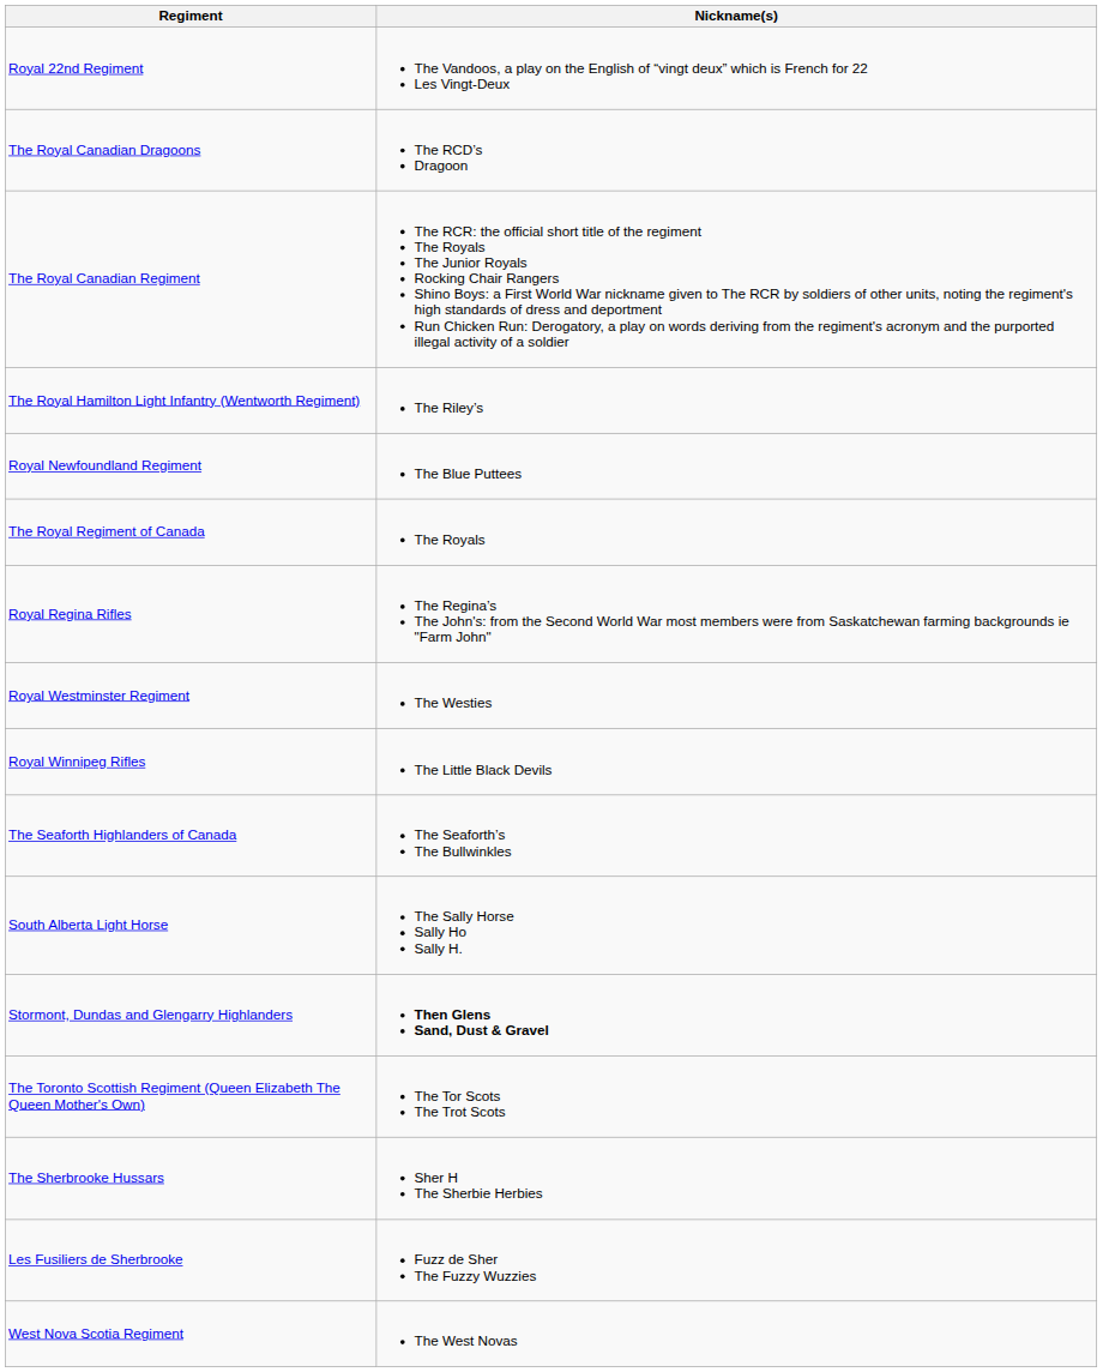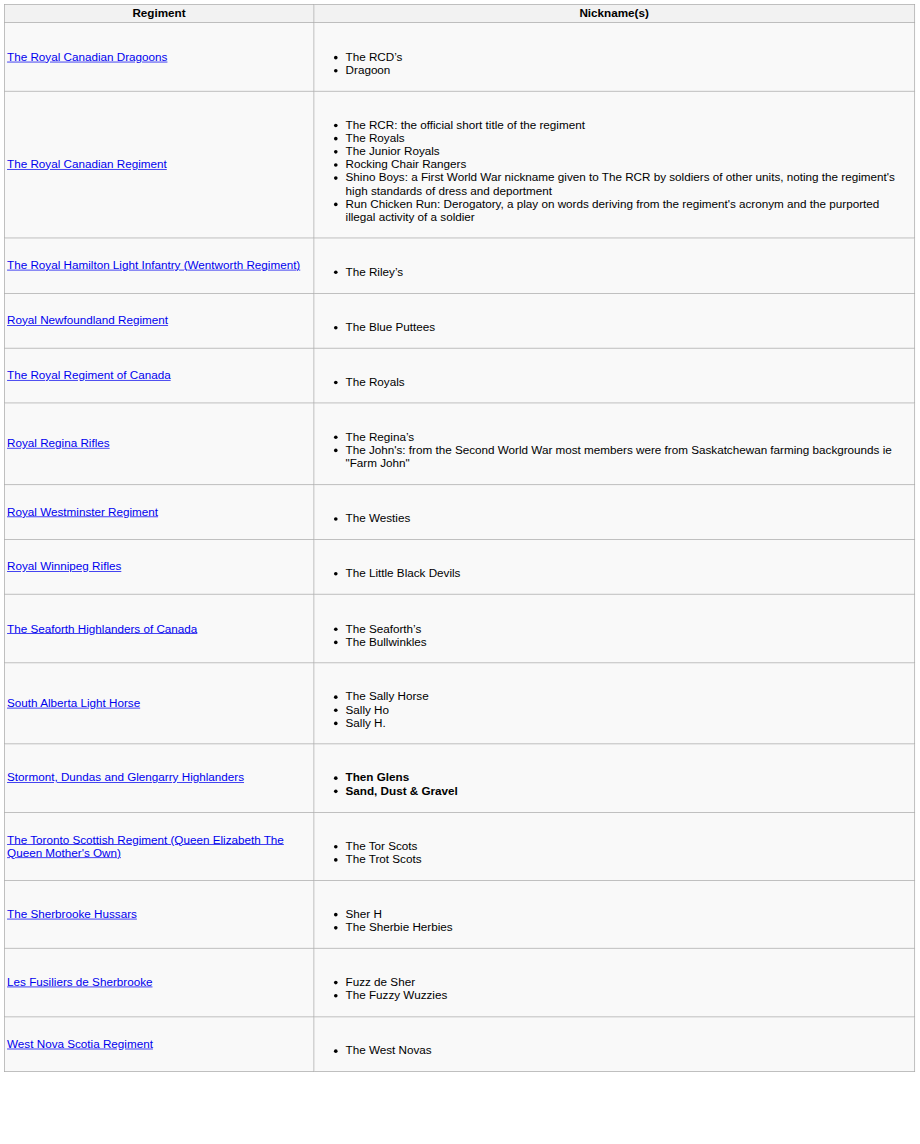- row: Royal 22nd Regiment | The Vandoos, a play on the English of “vingt deux” which is French for 22 Les Vingt-Deux
